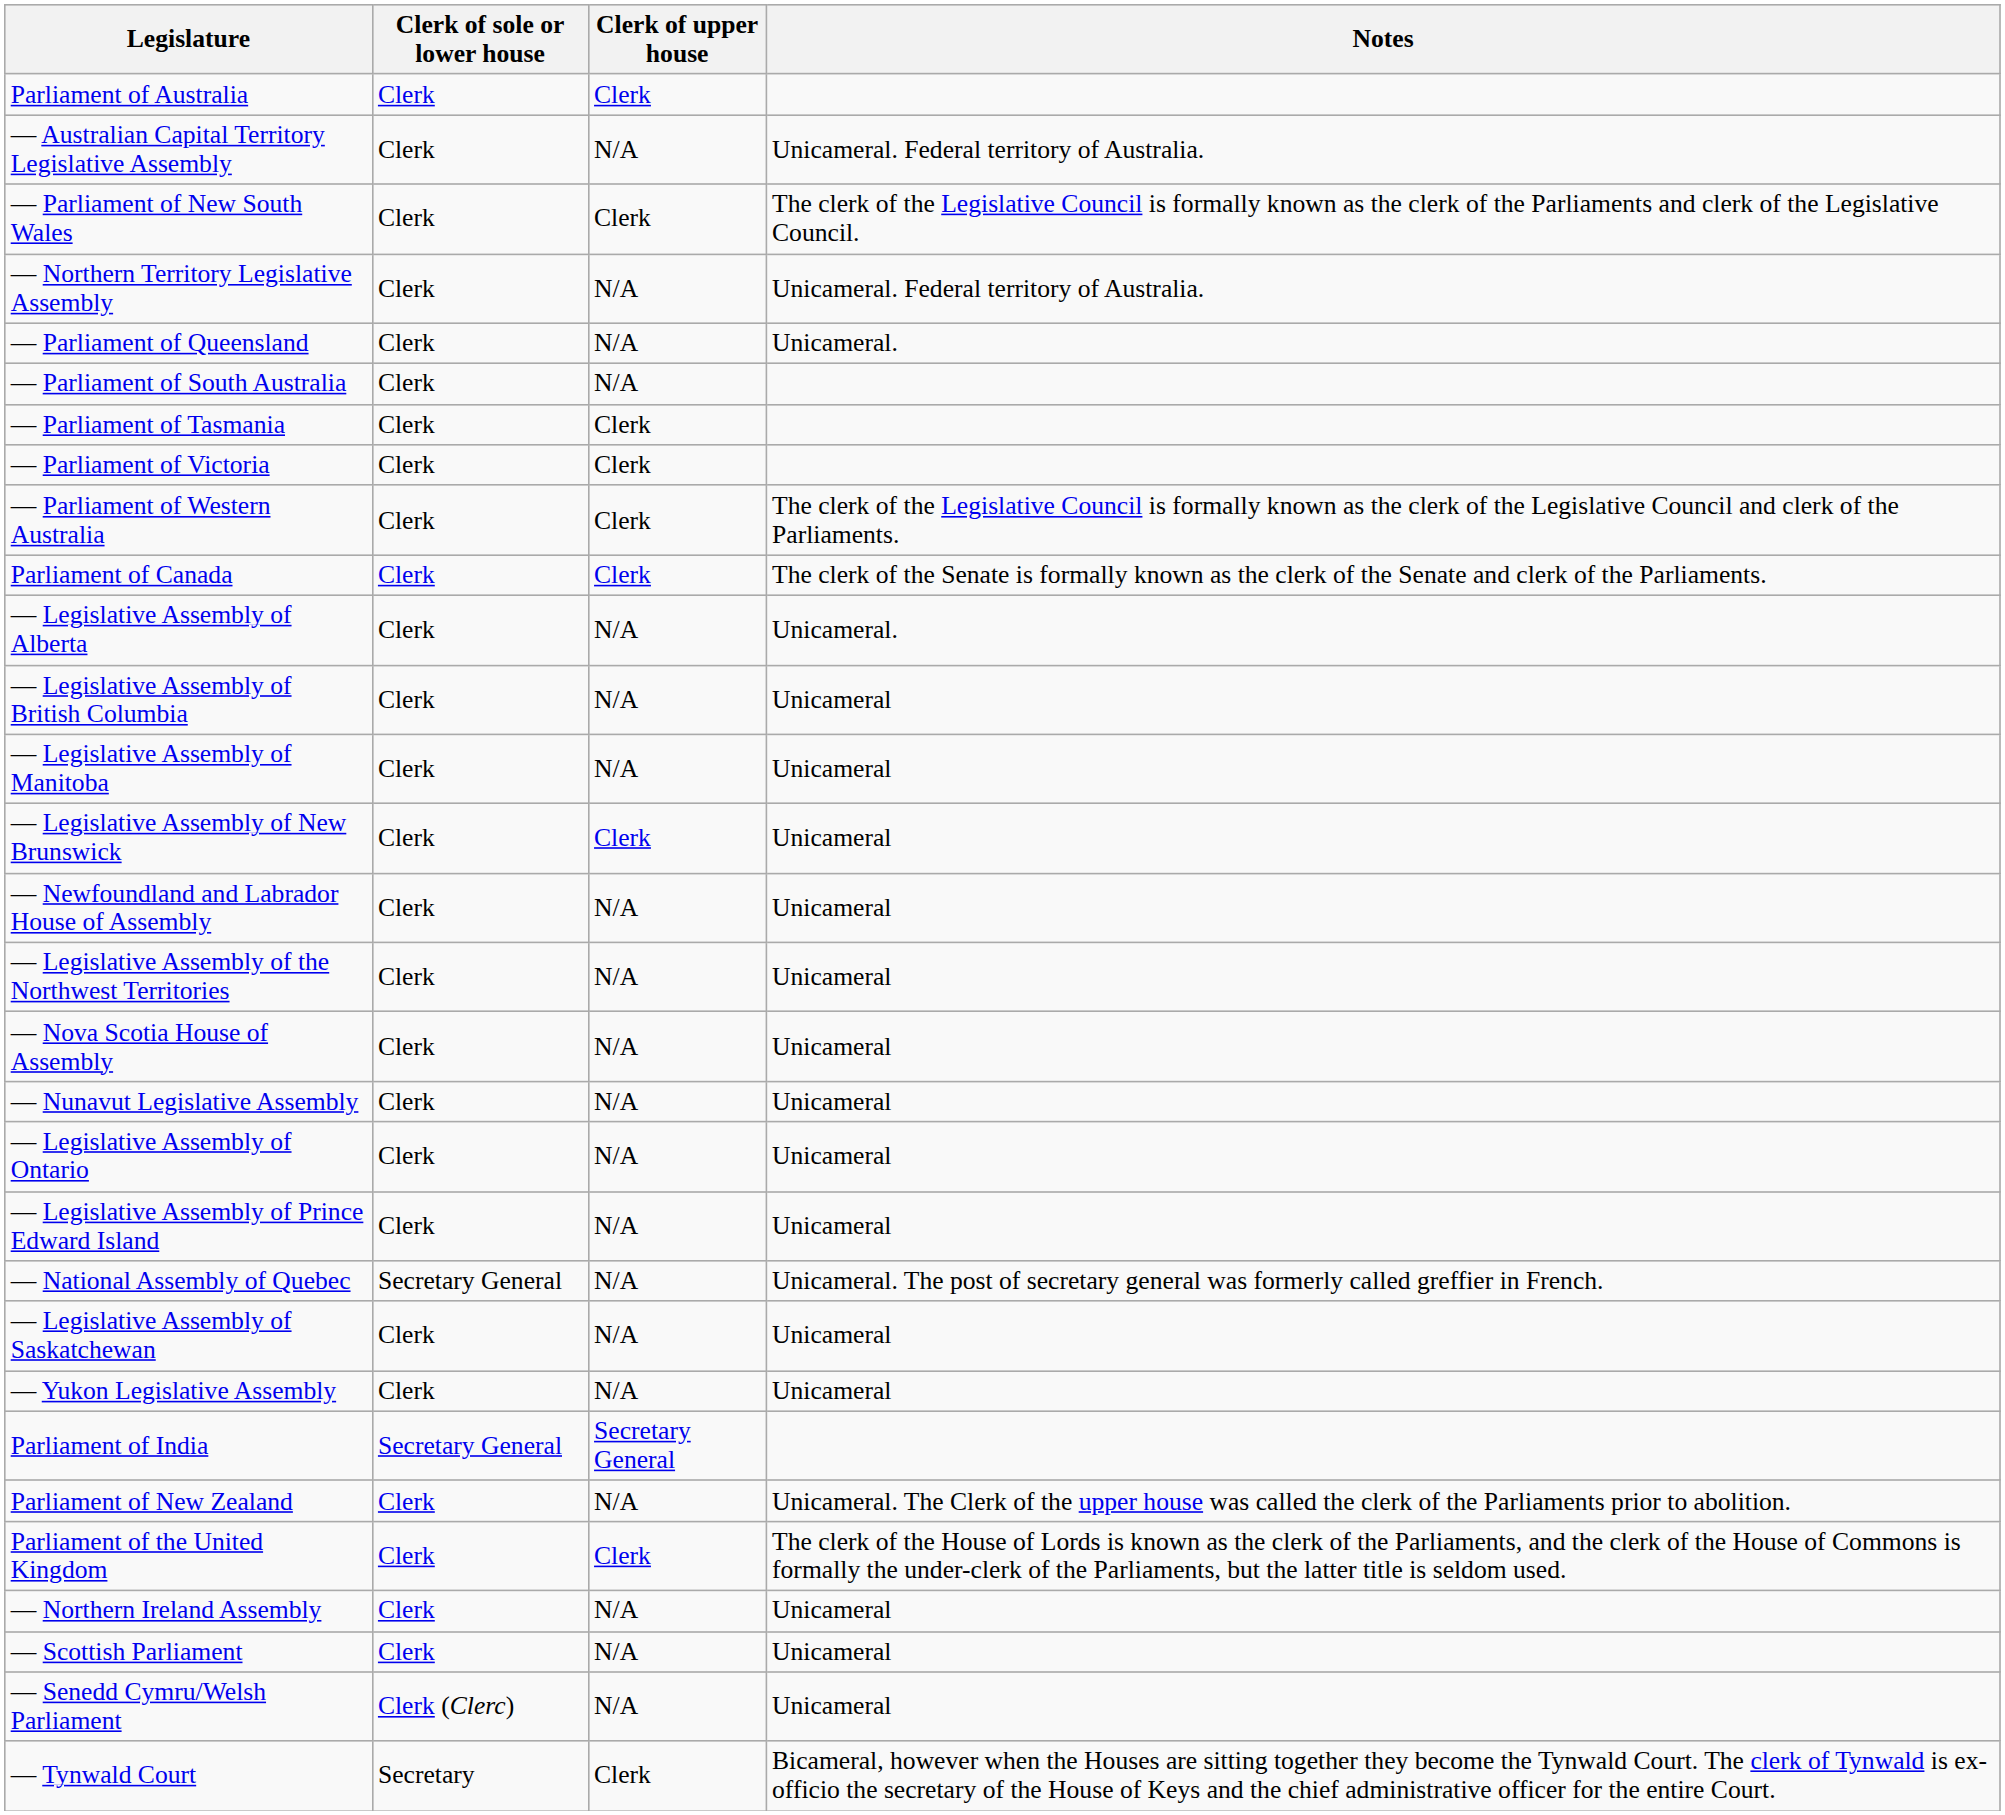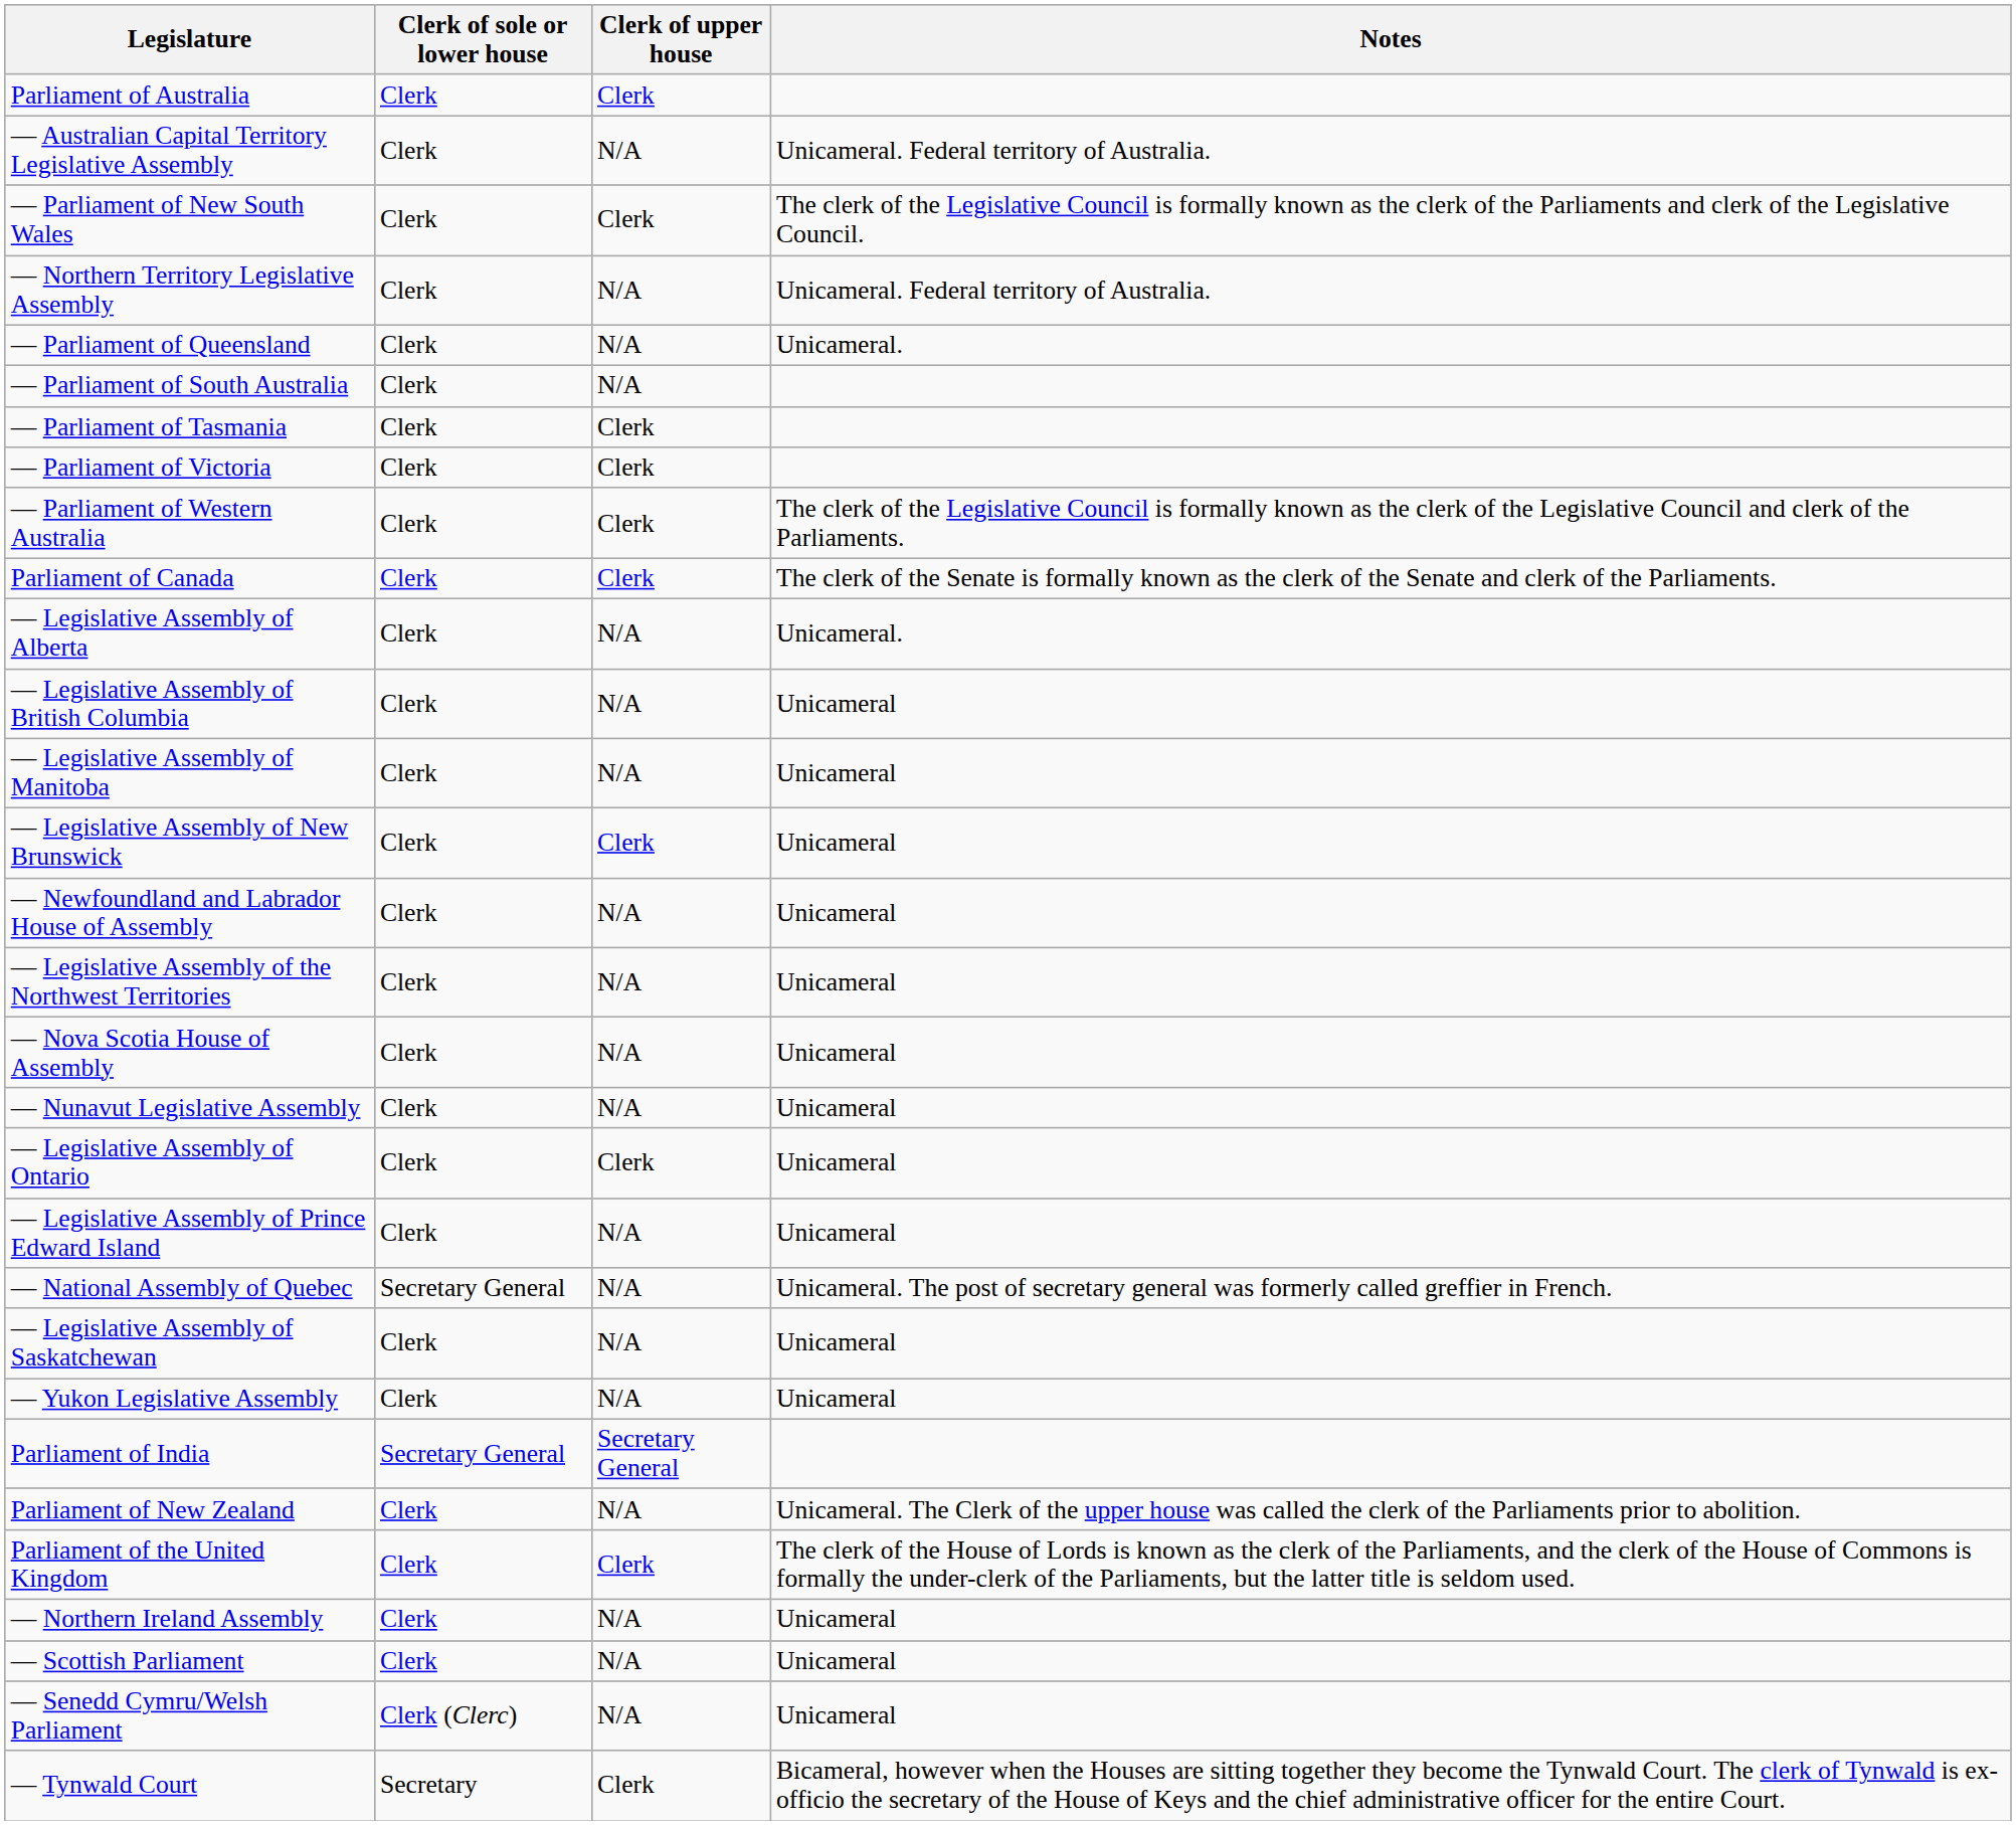— Legislative Assembly of Ontario | Clerk of upper house: N/A -> Clerk
